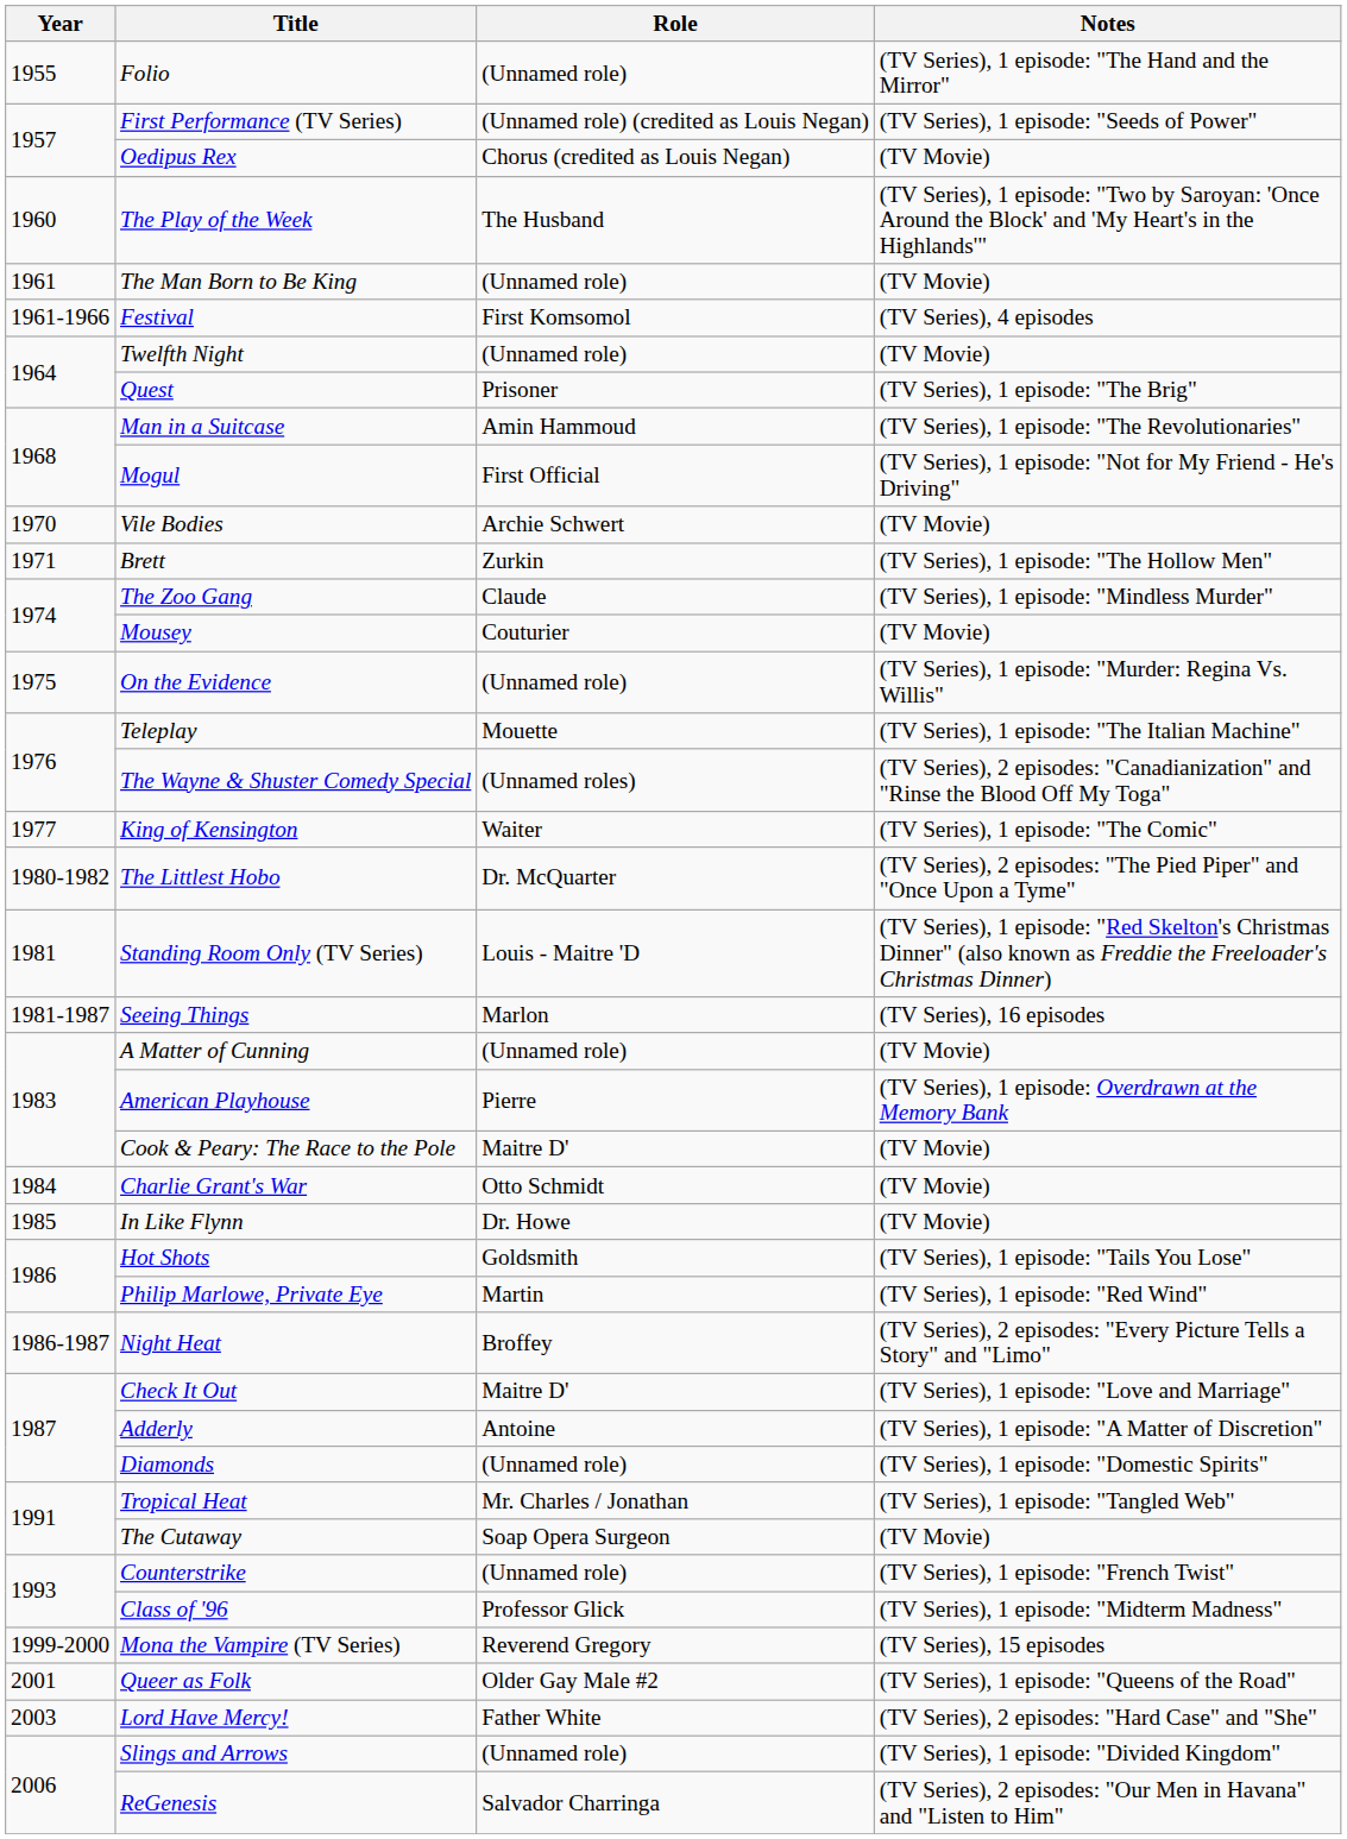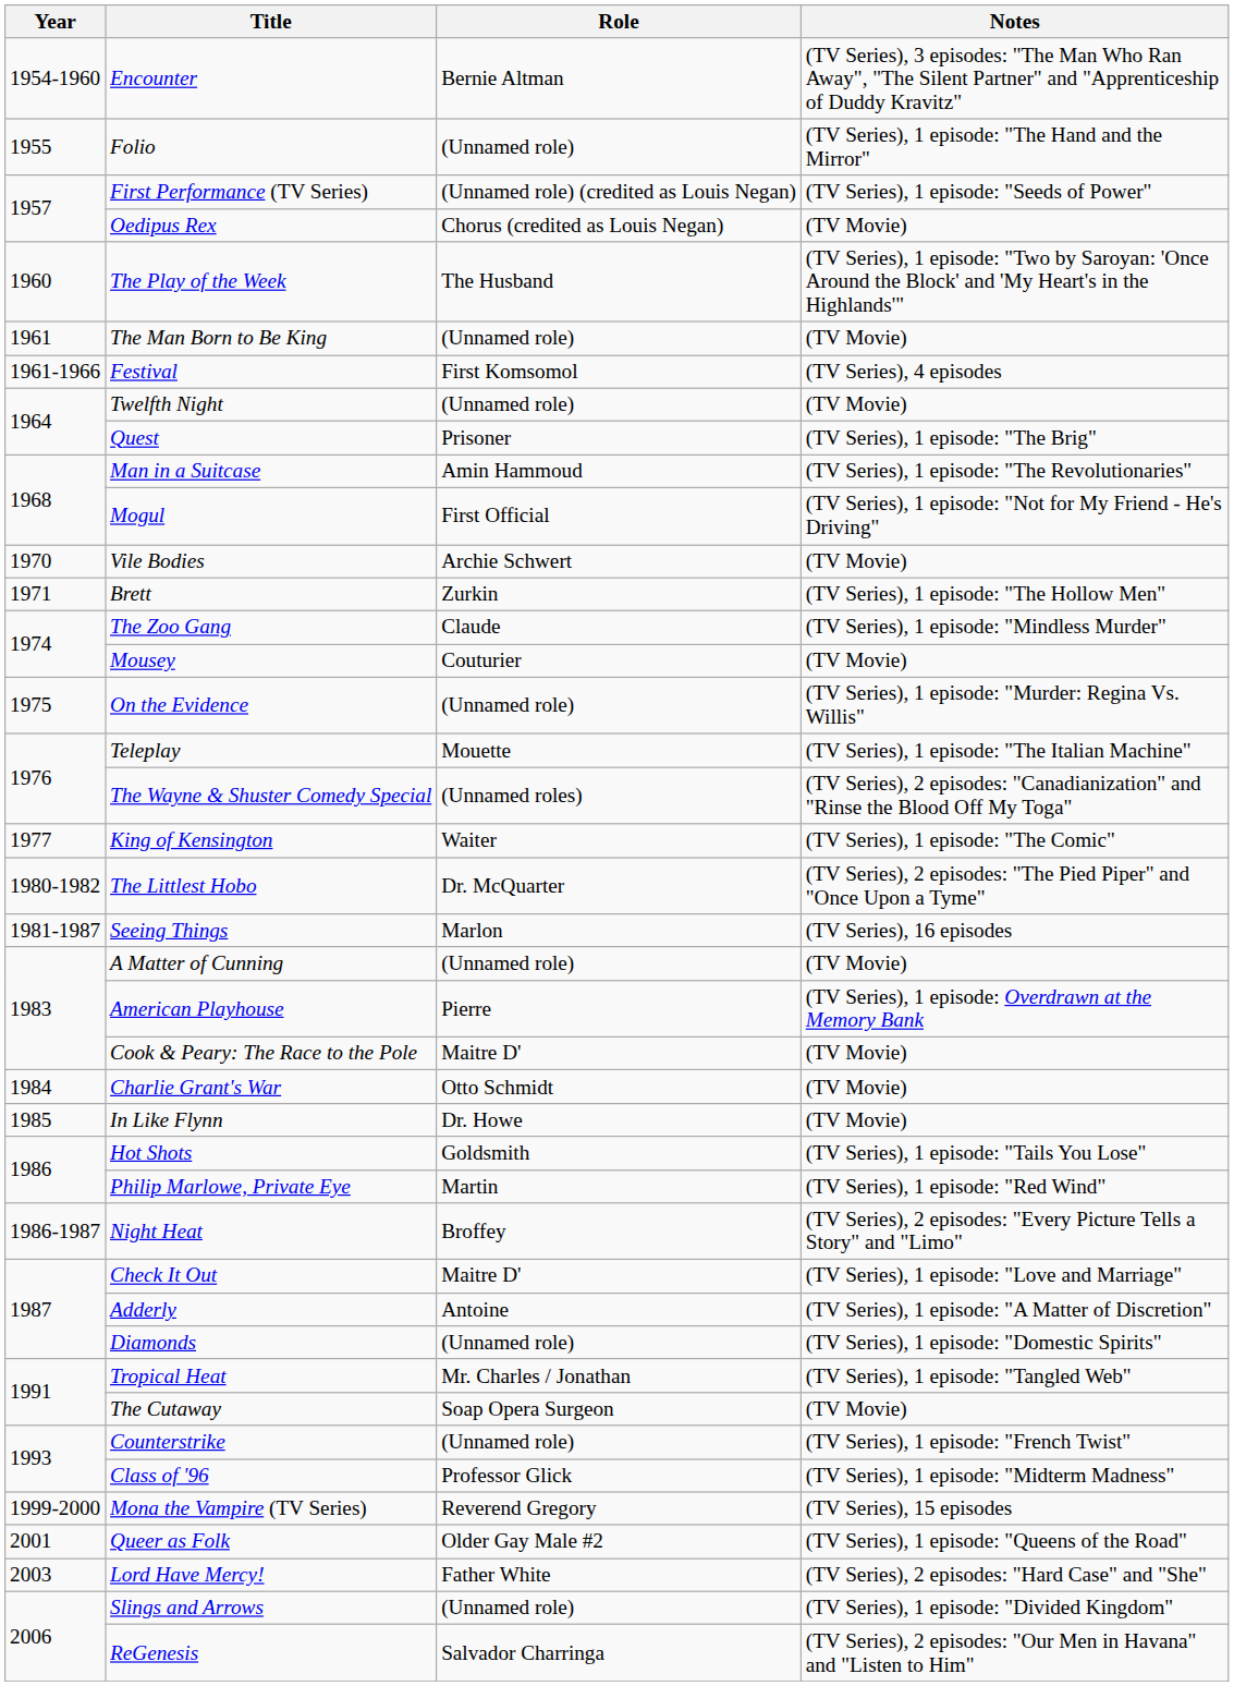+ row: 1954-1960 | Encounter | Bernie Altman | (TV Series), 3 episodes: "The Man Who Ran Away", "The Silent Partner" and "Apprenticeship of Duddy Kravitz"
- row: 1981 | Standing Room Only (TV Series) | Louis - Maitre 'D | (TV Series), 1 episode: "Red Skelton's Christmas Dinner" (also known as Freddie the Freeloader's Christmas Dinner)
